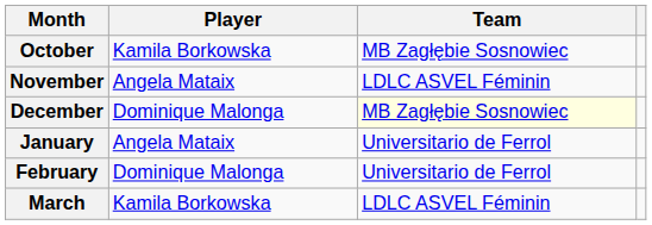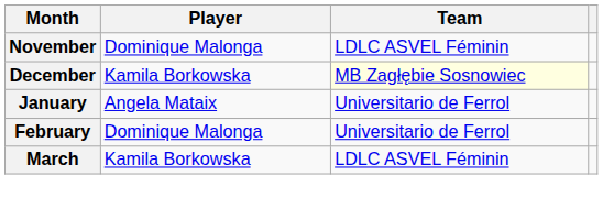- row: October | Kamila Borkowska | MB Zagłębie Sosnowiec
November | Player: Angela Mataix -> Dominique Malonga
December | Player: Dominique Malonga -> Kamila Borkowska
